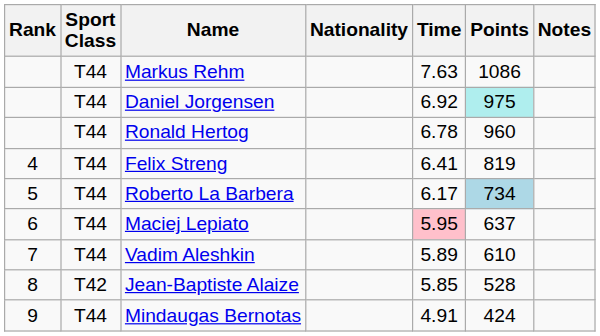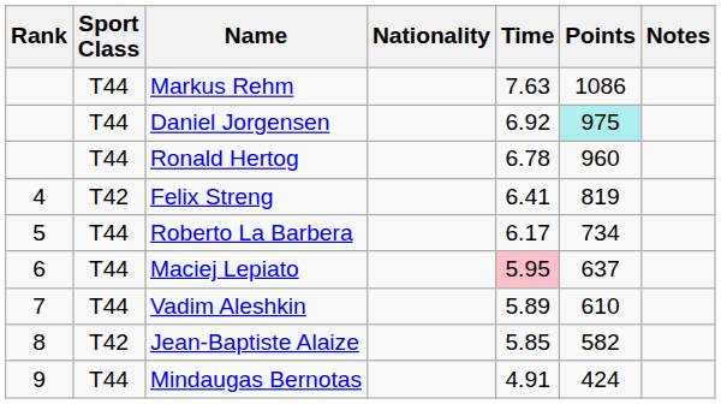Felix Streng | Sport Class: T44 -> T42
Roberto La Barbera | Points: lightblue background -> no background
Jean-Baptiste Alaize | Points: 528 -> 582
